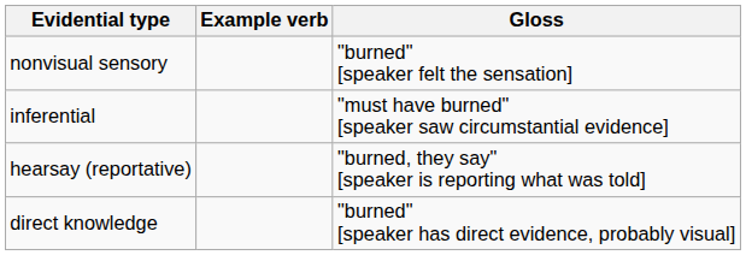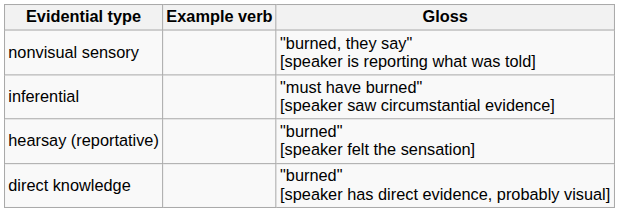nonvisual sensory | Gloss: "burned" [speaker felt the sensation] -> "burned, they say" [speaker is reporting what was told]
hearsay (reportative) | Gloss: "burned, they say" [speaker is reporting what was told] -> "burned" [speaker felt the sensation]
